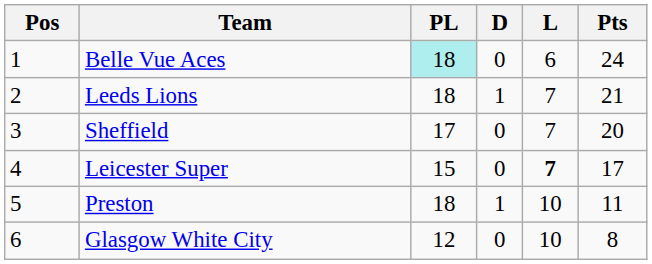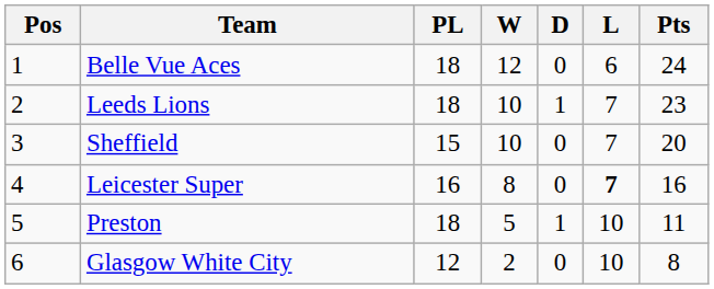+ column: W | 12 | 10 | 10 | 8 | 5 | 2
Belle Vue Aces | PL: paleturquoise background -> no background
Leeds Lions | Pts: 21 -> 23
Sheffield | PL: 17 -> 15
Leicester Super | PL: 15 -> 16
Leicester Super | Pts: 17 -> 16
